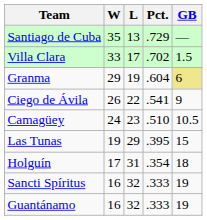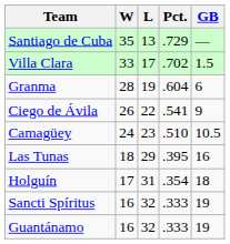Granma | W: 29 -> 28
Granma | GB: khaki background -> no background
Las Tunas | W: 19 -> 18
Las Tunas | GB: 15 -> 16
